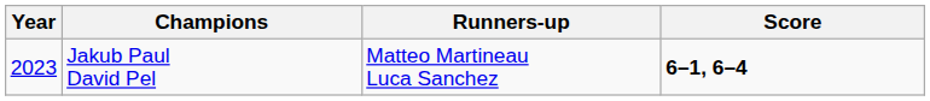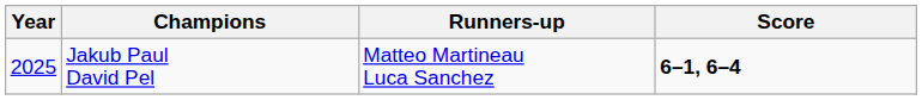Jakub Paul David Pel | Year: 2023 -> 2025
